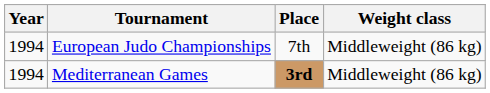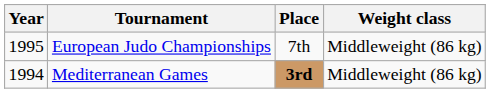European Judo Championships | Year: 1994 -> 1995
